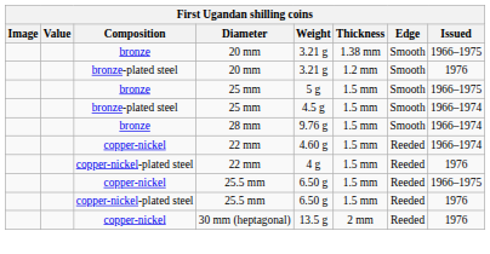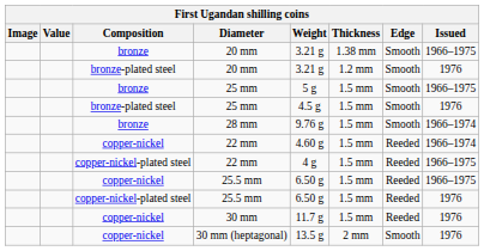bronze-plated steel / 25 mm | Issued: 1966–1974 -> 1976
copper-nickel-plated steel / 22 mm | Issued: 1976 -> 1966–1975
+ row: copper-nickel | 30 mm | 11.7 g | 1.5 mm | Reeded | 1976
30 mm (heptagonal) | Edge: Reeded -> Smooth
